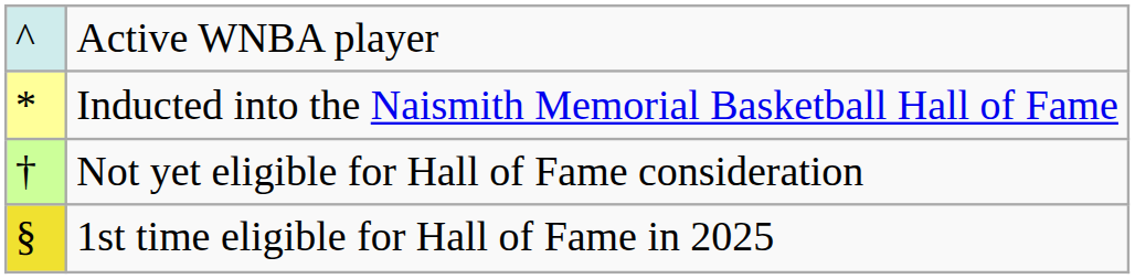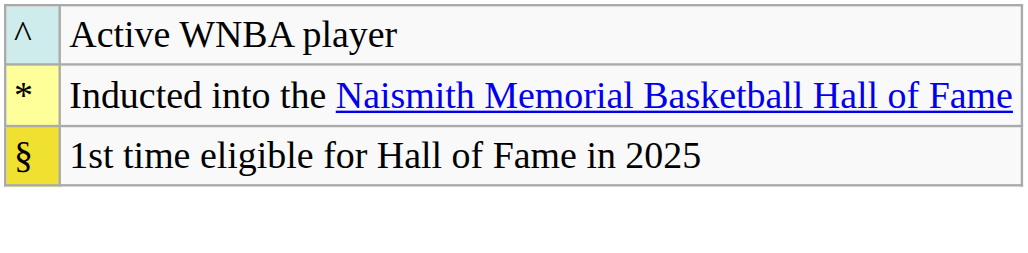- row: † | Not yet eligible for Hall of Fame consideration
